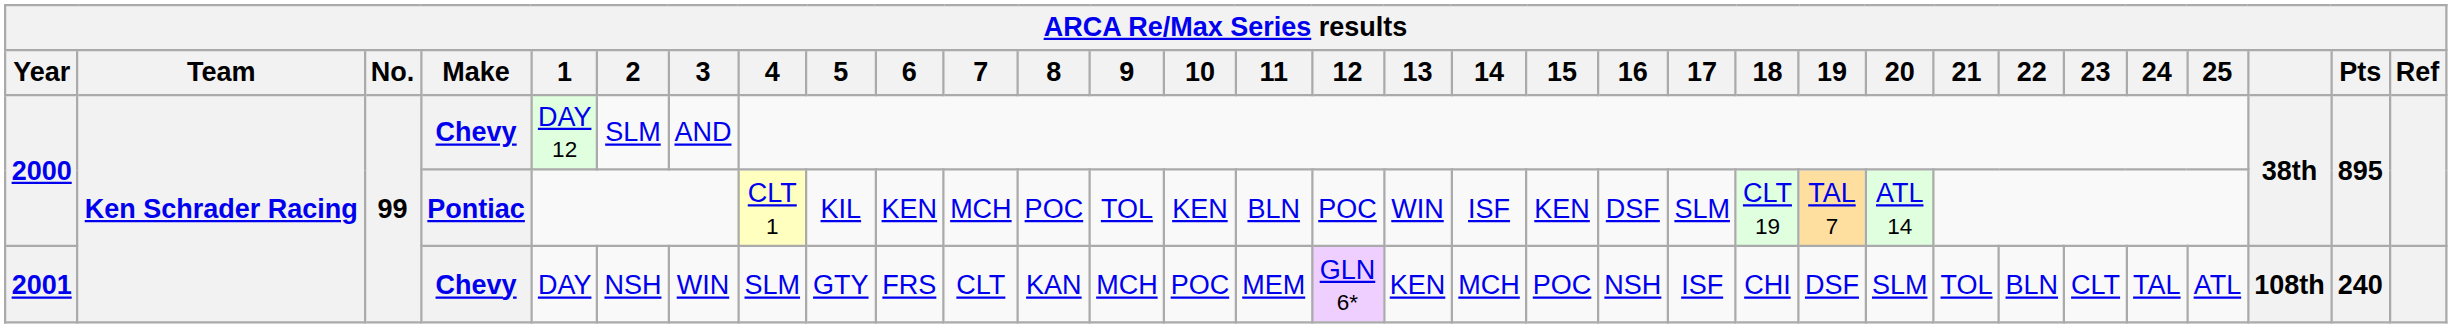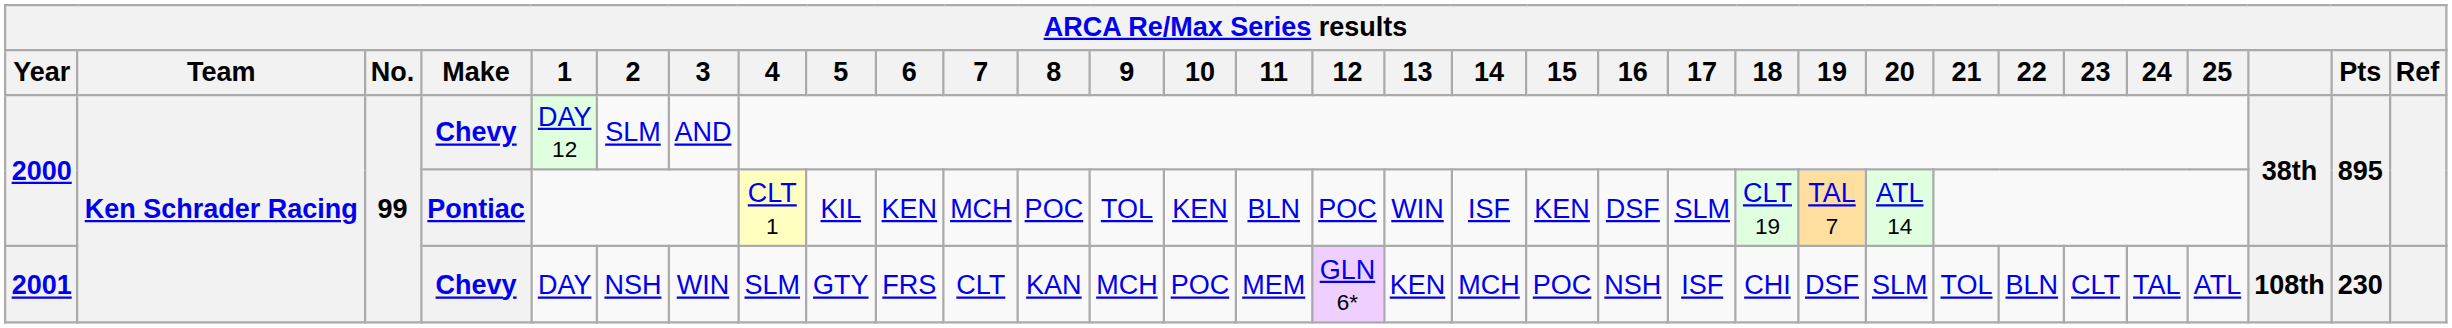2001 | Pts: 240 -> 230
